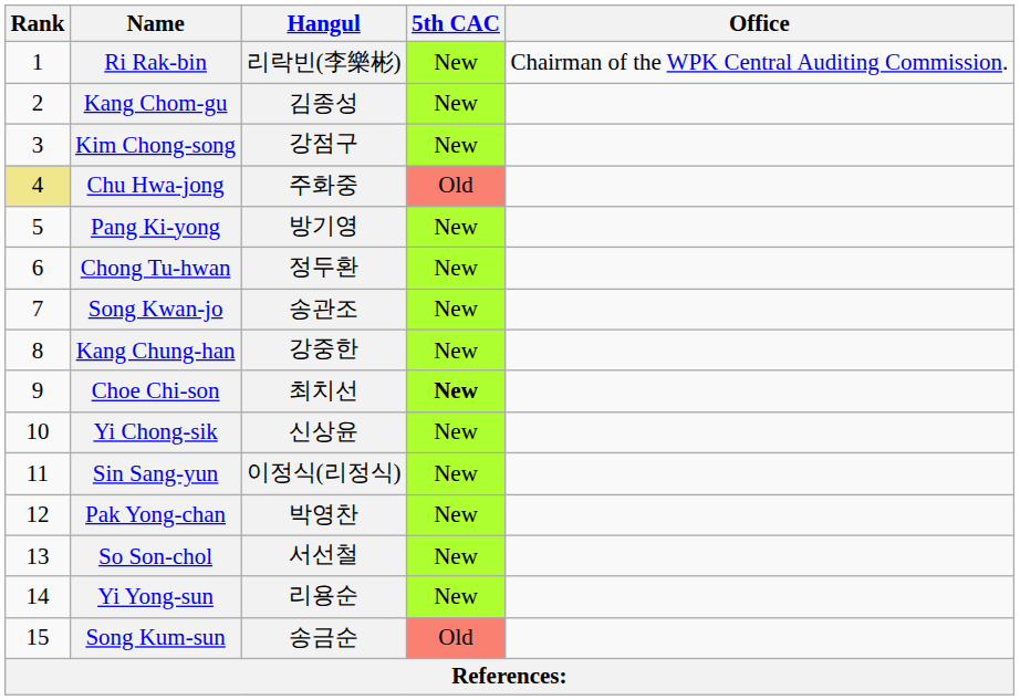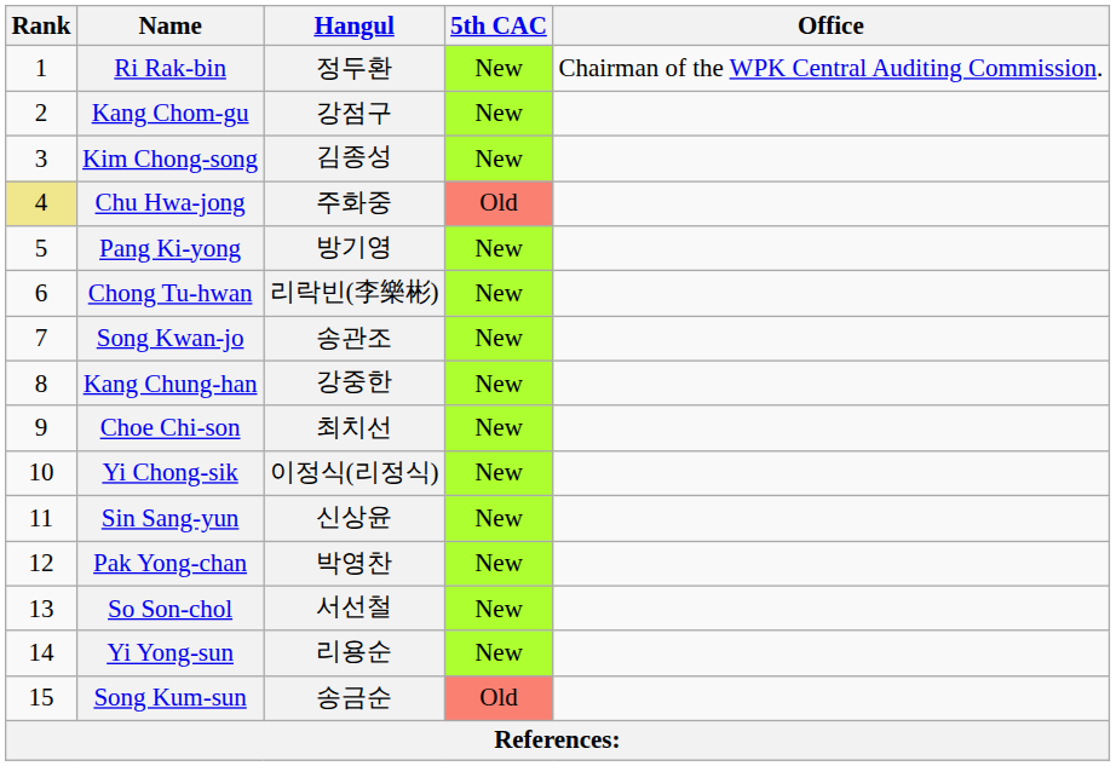Ri Rak-bin | Hangul: 리락빈(李樂彬) -> 정두환
Kang Chom-gu | Hangul: 김종성 -> 강점구
Kim Chong-song | Hangul: 강점구 -> 김종성
Chong Tu-hwan | Hangul: 정두환 -> 리락빈(李樂彬)
Choe Chi-son | 5th CAC: bold -> normal
Yi Chong-sik | Hangul: 신상윤 -> 이정식(리정식)
Sin Sang-yun | Hangul: 이정식(리정식) -> 신상윤
